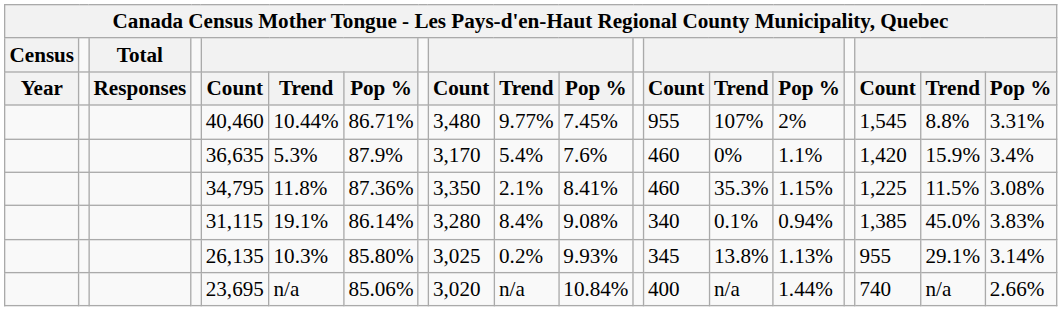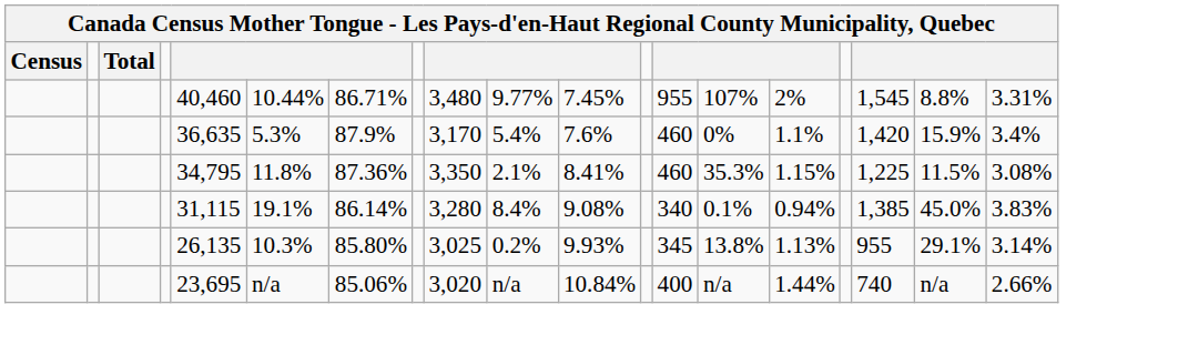- row: Year | Responses | Count | Trend | Pop % | Count | Trend | Pop % | Count | Trend | Pop % | Count | Trend | Pop %
